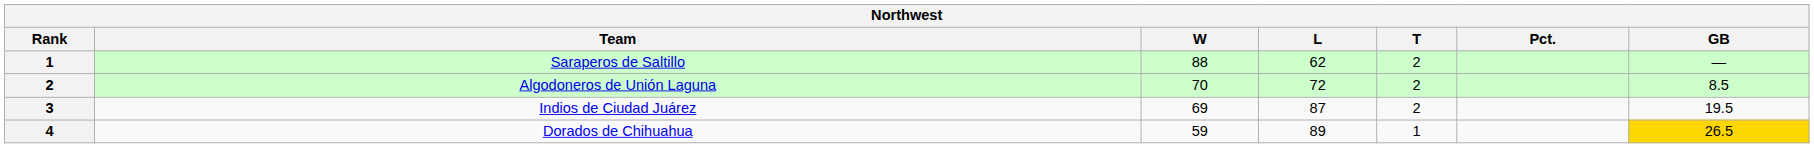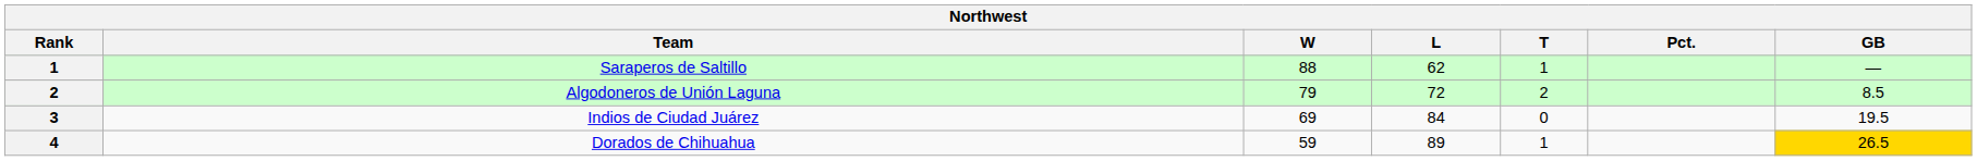Saraperos de Saltillo | T: 2 -> 1
Algodoneros de Unión Laguna | W: 70 -> 79
Indios de Ciudad Juárez | L: 87 -> 84
Indios de Ciudad Juárez | T: 2 -> 0
